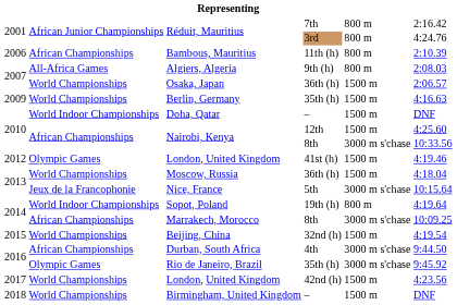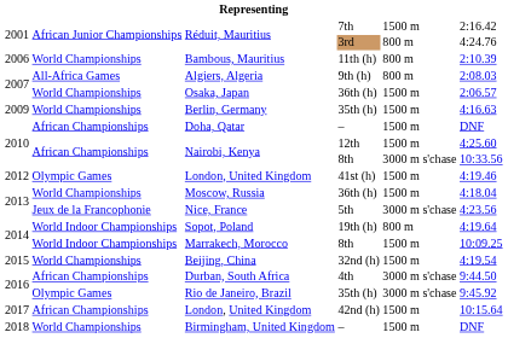Réduit, Mauritius / 7th | column 5: 800 m -> 1500 m
Bambous, Mauritius | column 2: African Championships -> World Championships
Doha, Qatar | column 2: World Indoor Championships -> African Championships
Nice, France | column 6: 10:15.64 -> 4:23.56
Marrakech, Morocco | column 2: African Championships -> World Indoor Championships
Marrakech, Morocco | column 5: 3000 m s'chase -> 1500 m
London, United Kingdom / 42nd (h) | column 2: World Championships -> African Championships
London, United Kingdom / 42nd (h) | column 6: 4:23.56 -> 10:15.64
